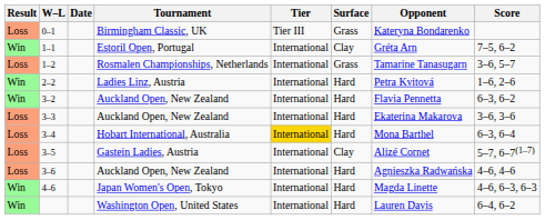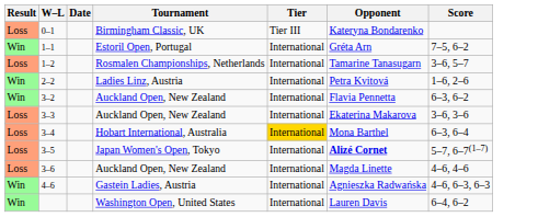- column: Surface | Grass | Clay | Grass | Hard | Hard | Hard | Hard | Clay | Hard | Hard | Hard
3–5 | Tournament: Gastein Ladies, Austria -> Japan Women's Open, Tokyo
3–5 | Opponent: normal -> bold
3–6 | Opponent: Agnieszka Radwańska -> Magda Linette
4–6 | Tournament: Japan Women's Open, Tokyo -> Gastein Ladies, Austria
4–6 | Opponent: Magda Linette -> Agnieszka Radwańska
